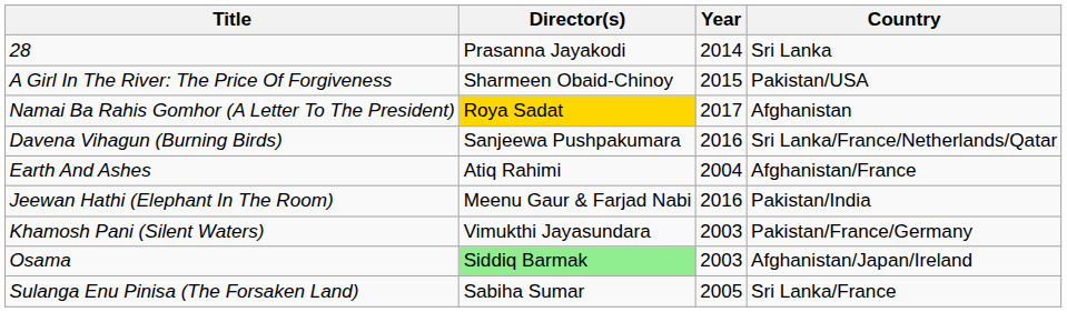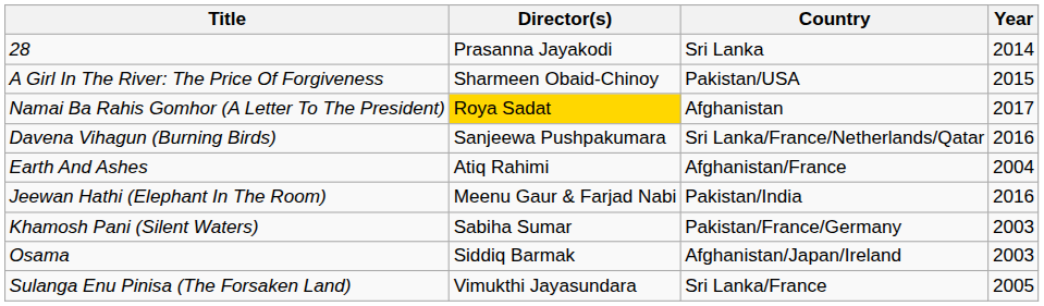columns swapped: Year <-> Country
Khamosh Pani (Silent Waters) | Director(s): Vimukthi Jayasundara -> Sabiha Sumar
Osama | Director(s): lightgreen background -> no background
Sulanga Enu Pinisa (The Forsaken Land) | Director(s): Sabiha Sumar -> Vimukthi Jayasundara
